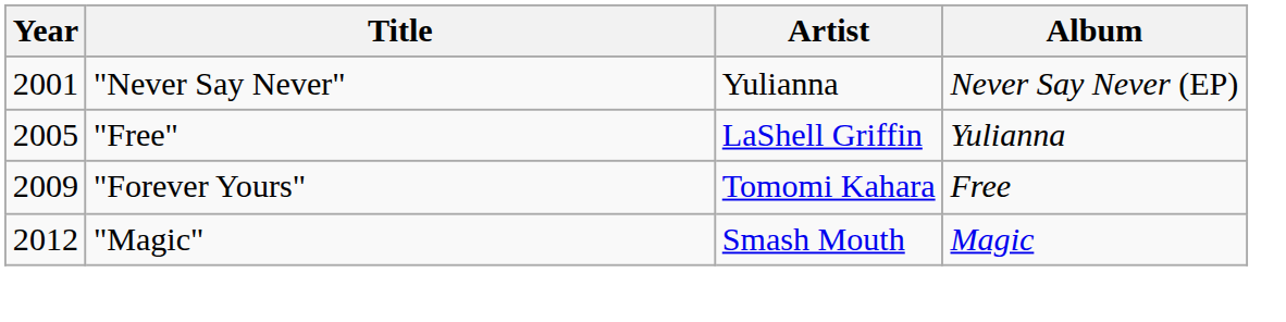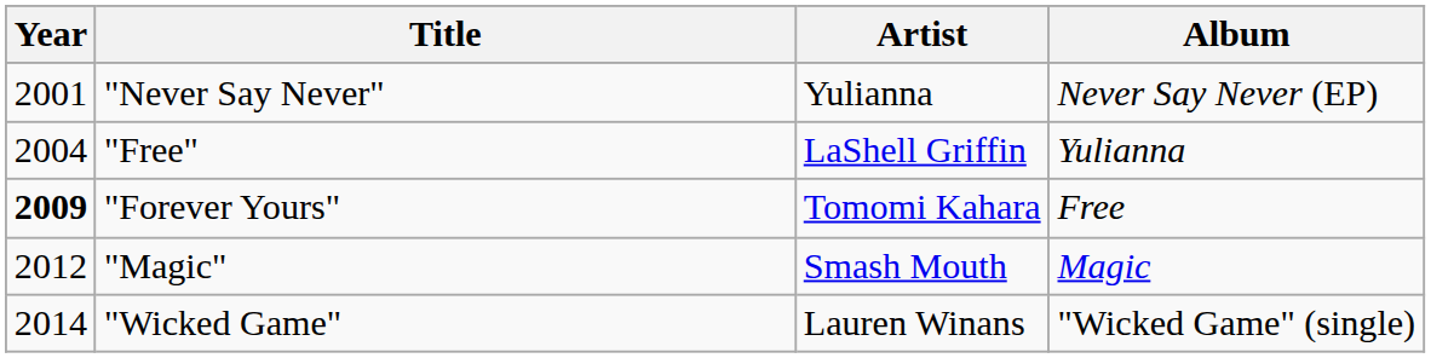"Free" | Year: 2005 -> 2004
"Forever Yours" | Year: normal -> bold
+ row: 2014 | "Wicked Game" | Lauren Winans | "Wicked Game" (single)
